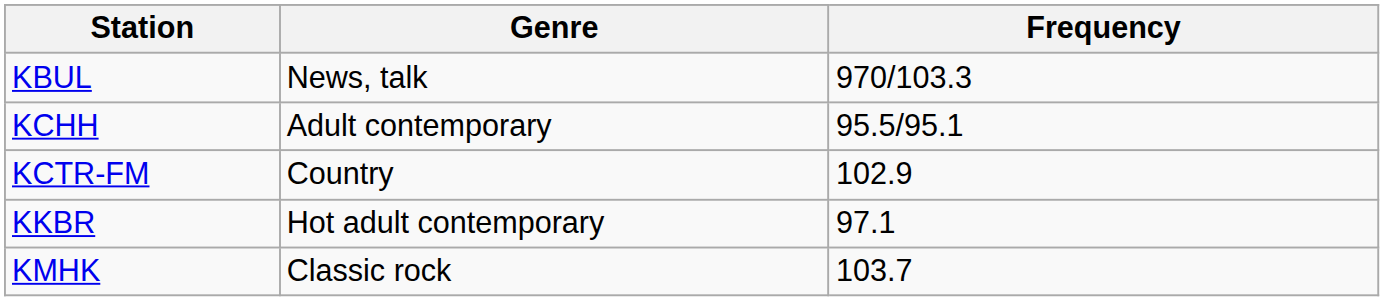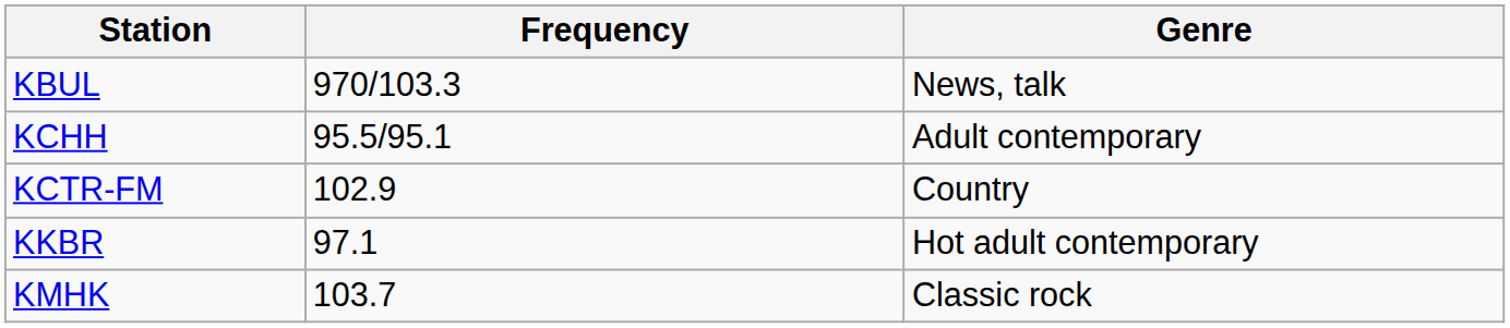columns swapped: Frequency <-> Genre
